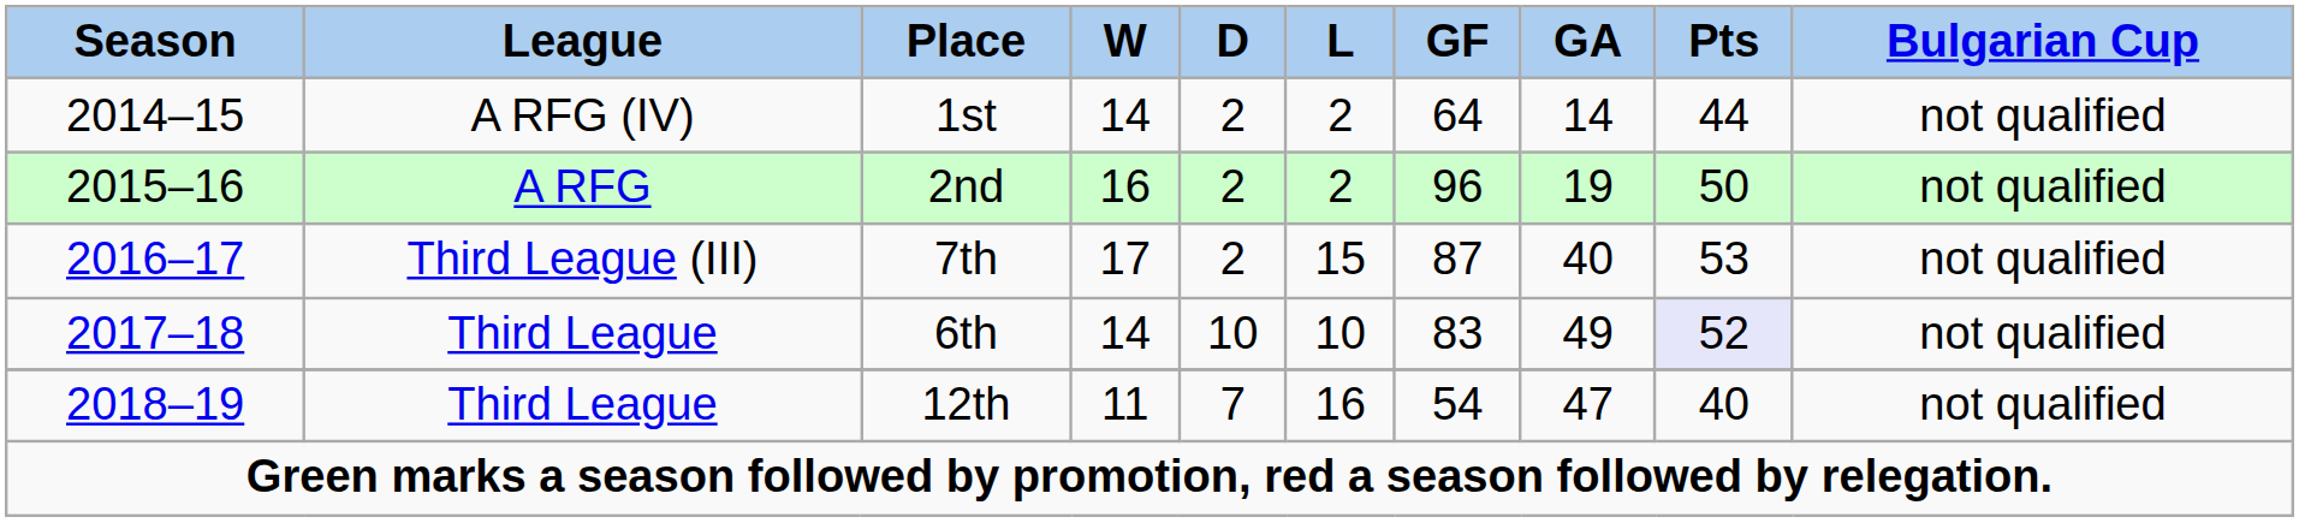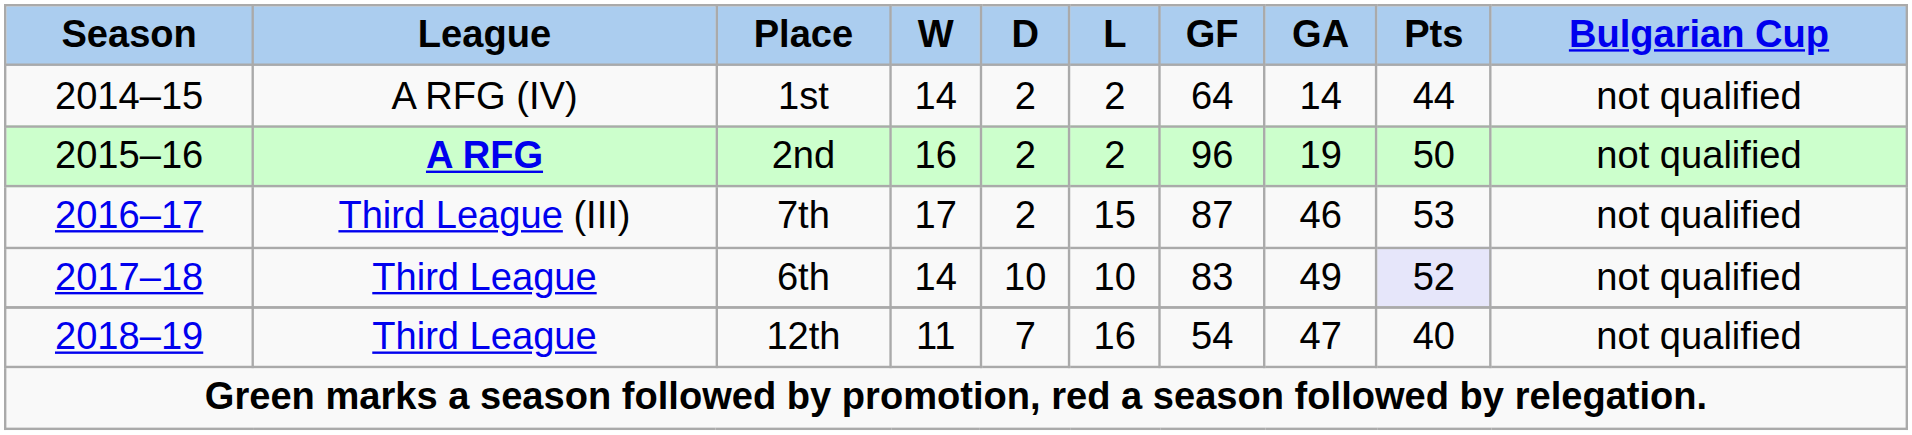2nd | League: normal -> bold
7th | GA: 40 -> 46
